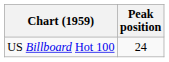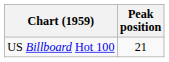US Billboard Hot 100 | Peak position: 24 -> 21
